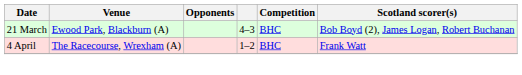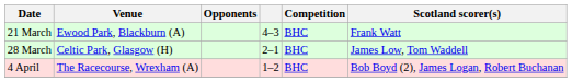21 March | Scotland scorer(s): Bob Boyd (2), James Logan, Robert Buchanan -> Frank Watt
+ row: 28 March | Celtic Park, Glasgow (H) | 2–1 | BHC | James Low, Tom Waddell
4 April | Scotland scorer(s): Frank Watt -> Bob Boyd (2), James Logan, Robert Buchanan
